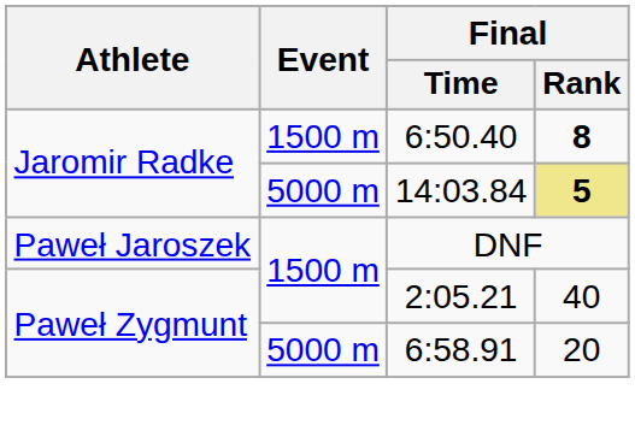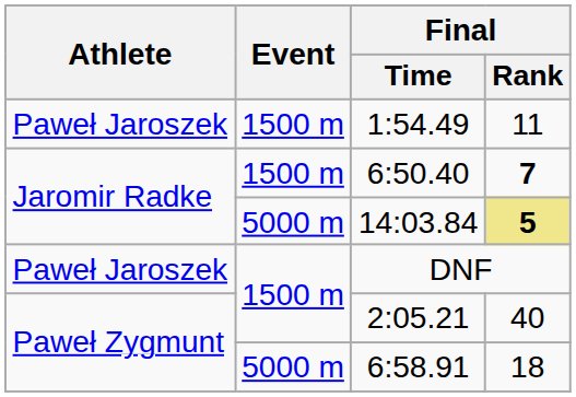+ row: Paweł Jaroszek | 1500 m | 1:54.49 | 11
6:50.40 | Final / Rank: 8 -> 7
6:58.91 | Final / Rank: 20 -> 18
